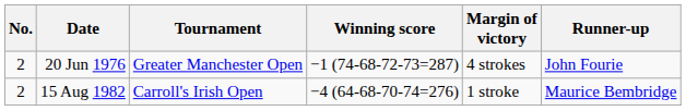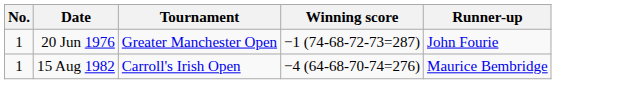- column: Margin of victory | 4 strokes | 1 stroke
20 Jun 1976 | No.: 2 -> 1
15 Aug 1982 | No.: 2 -> 1
